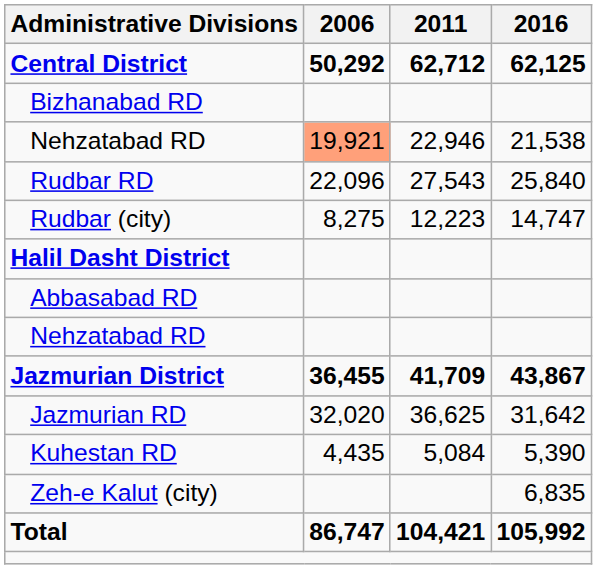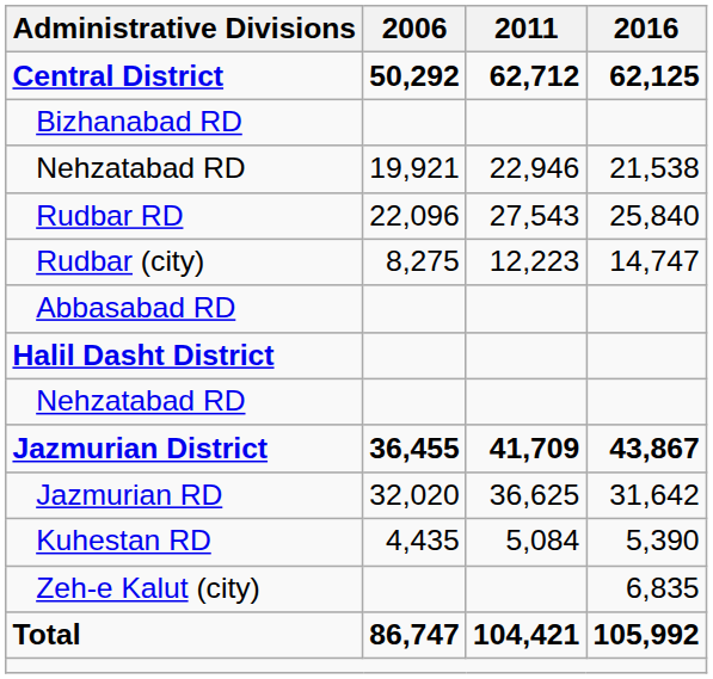Nehzatabad RD / 21,538 | 2006: lightsalmon background -> no background
rows swapped: Halil Dasht District <-> Abbasabad RD
